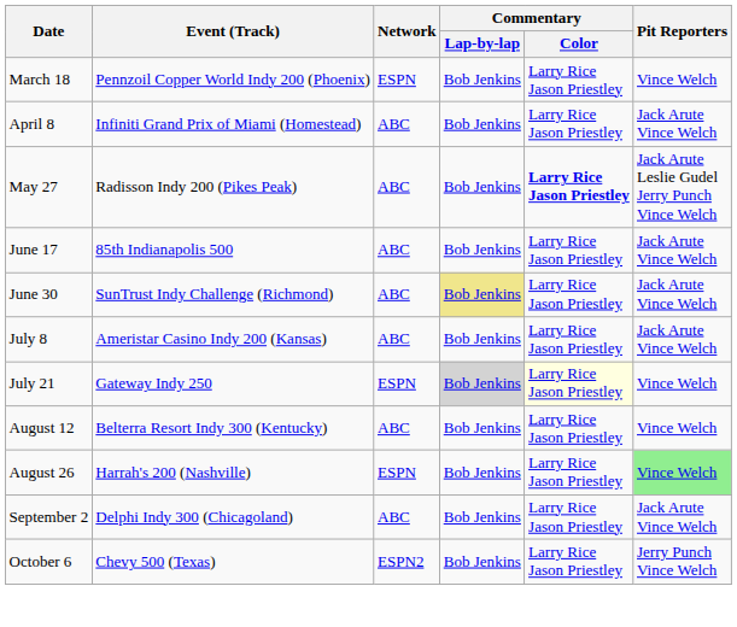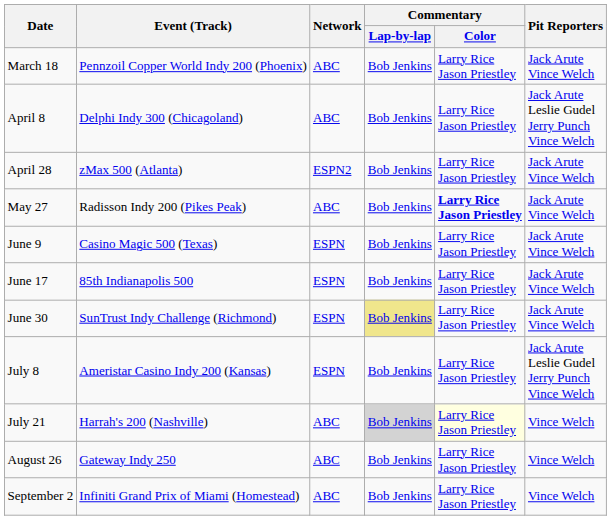March 18 | Network: ESPN -> ABC
March 18 | Pit Reporters: Vince Welch -> Jack Arute Vince Welch
April 8 | Event (Track): Infiniti Grand Prix of Miami (Homestead) -> Delphi Indy 300 (Chicagoland)
April 8 | Pit Reporters: Jack Arute Vince Welch -> Jack Arute Leslie Gudel Jerry Punch Vince Welch
+ row: April 28 | zMax 500 (Atlanta) | ESPN2 | Bob Jenkins | Larry Rice Jason Priestley | Jack Arute Vince Welch
May 27 | Pit Reporters: Jack Arute Leslie Gudel Jerry Punch Vince Welch -> Jack Arute Vince Welch
+ row: June 9 | Casino Magic 500 (Texas) | ESPN | Bob Jenkins | Larry Rice Jason Priestley | Jack Arute Vince Welch
June 17 | Network: ABC -> ESPN
June 30 | Network: ABC -> ESPN
July 8 | Network: ABC -> ESPN
July 8 | Pit Reporters: Jack Arute Vince Welch -> Jack Arute Leslie Gudel Jerry Punch Vince Welch
July 21 | Event (Track): Gateway Indy 250 -> Harrah's 200 (Nashville)
July 21 | Network: ESPN -> ABC
- row: August 12 | Belterra Resort Indy 300 (Kentucky) | ABC | Bob Jenkins | Larry Rice Jason Priestley | Vince Welch
August 26 | Event (Track): Harrah's 200 (Nashville) -> Gateway Indy 250
August 26 | Network: ESPN -> ABC
August 26 | Pit Reporters: lightgreen background -> no background
September 2 | Event (Track): Delphi Indy 300 (Chicagoland) -> Infiniti Grand Prix of Miami (Homestead)
September 2 | Pit Reporters: Jack Arute Vince Welch -> Vince Welch
- row: October 6 | Chevy 500 (Texas) | ESPN2 | Bob Jenkins | Larry Rice Jason Priestley | Jerry Punch Vince Welch
